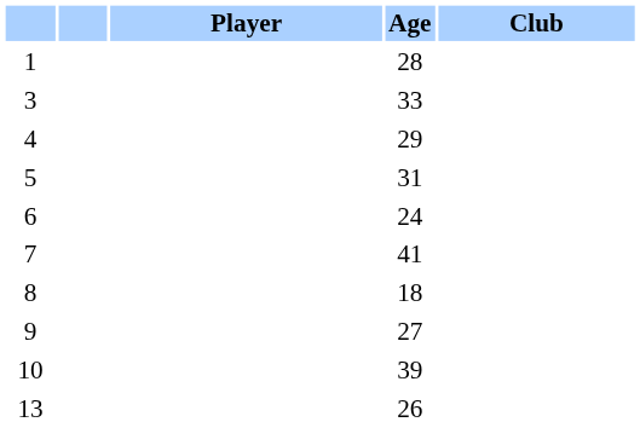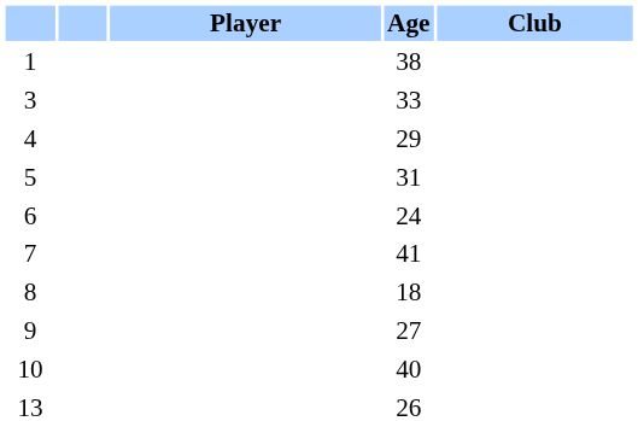1 | Age: 28 -> 38
10 | Age: 39 -> 40
